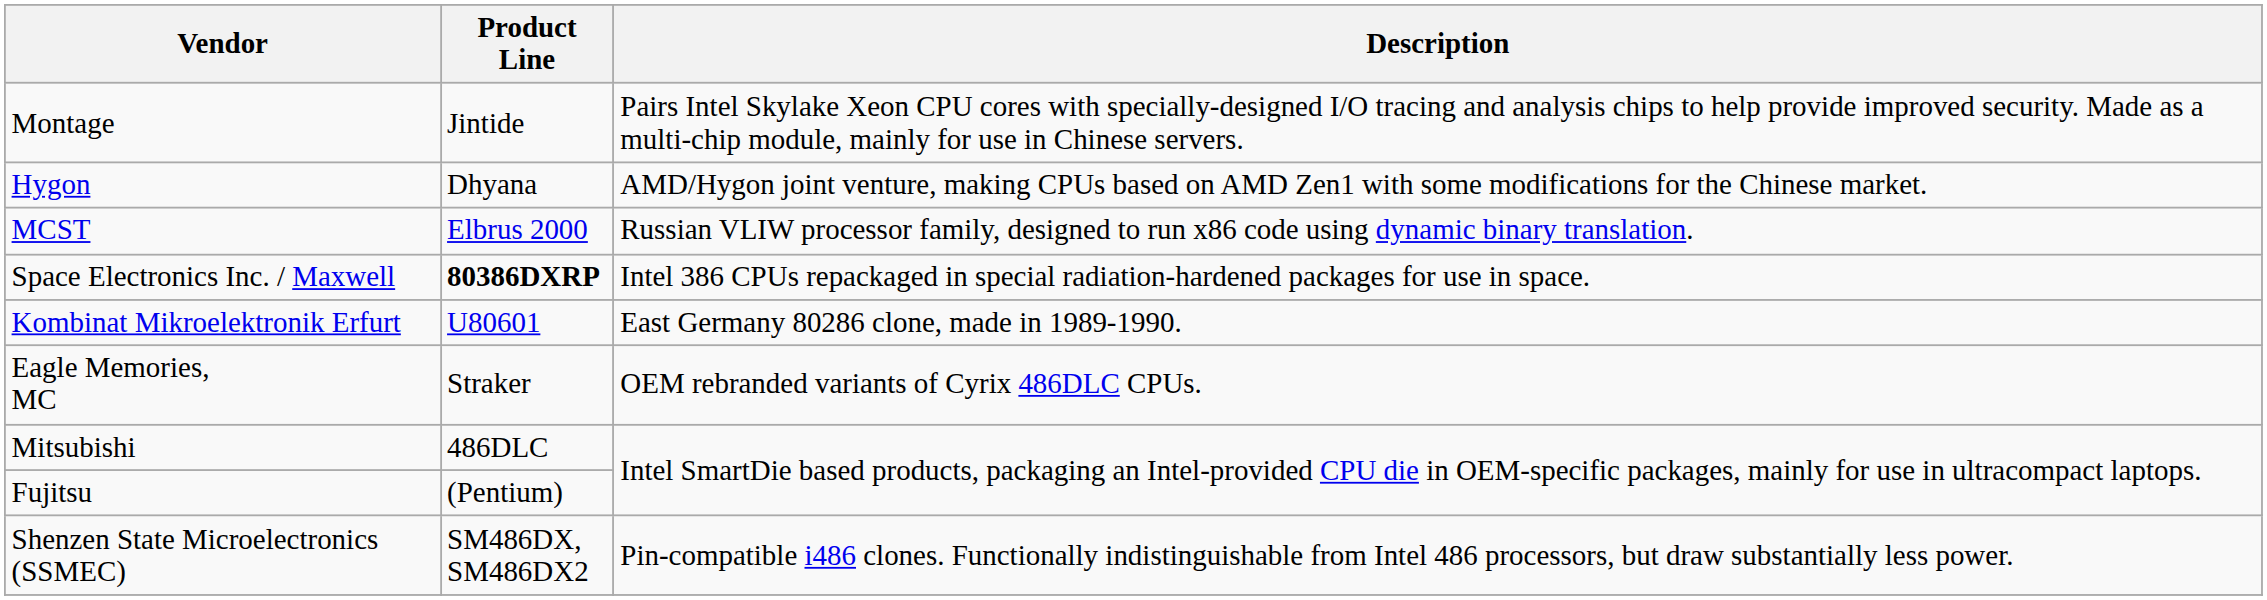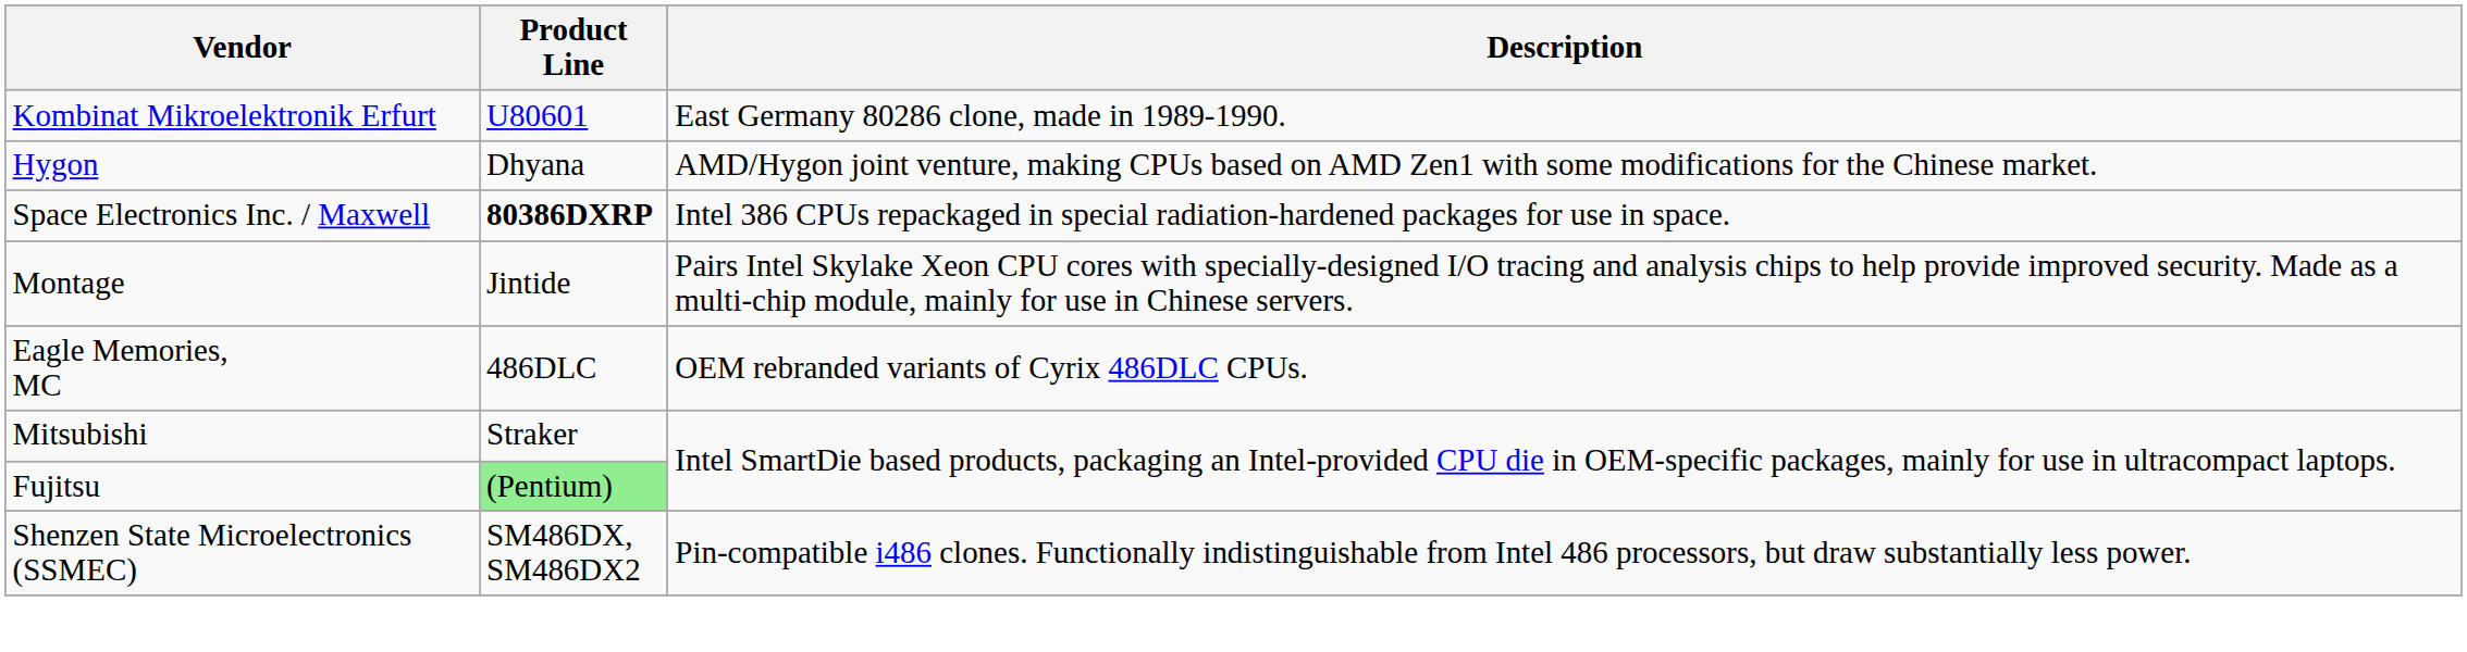rows swapped: Montage <-> Kombinat Mikroelektronik Erfurt
- row: MCST | Elbrus 2000 | Russian VLIW processor family, designed to run x86 code using dynamic binary translation.
Eagle Memories, MC | Product Line: Straker -> 486DLC
Mitsubishi | Product Line: 486DLC -> Straker
Fujitsu | Product Line: no background -> lightgreen background
